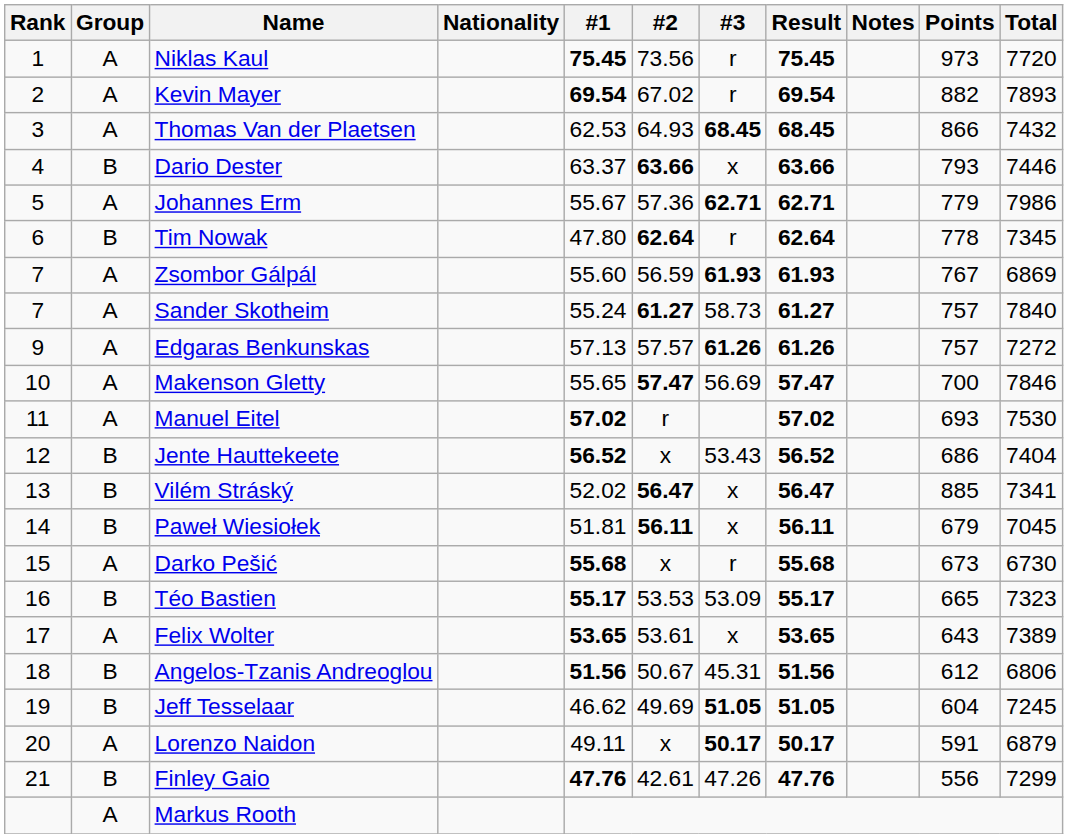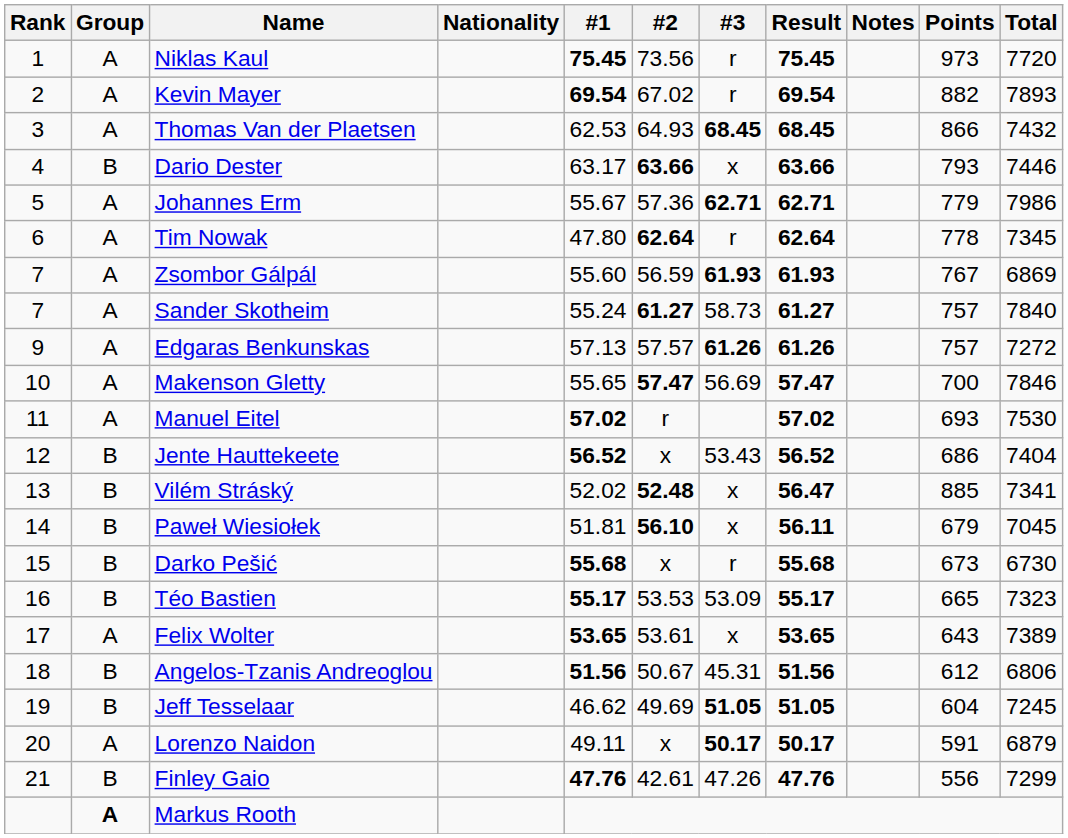Dario Dester | #1: 63.37 -> 63.17
Tim Nowak | Group: B -> A
Vilém Stráský | #2: 56.47 -> 52.48
Paweł Wiesiołek | #2: 56.11 -> 56.10
Darko Pešić | Group: A -> B
Markus Rooth | Group: normal -> bold
